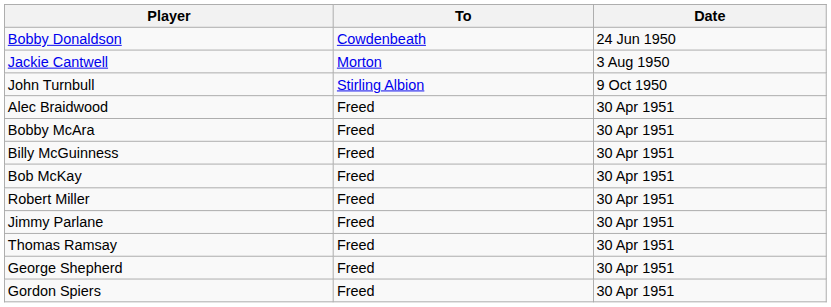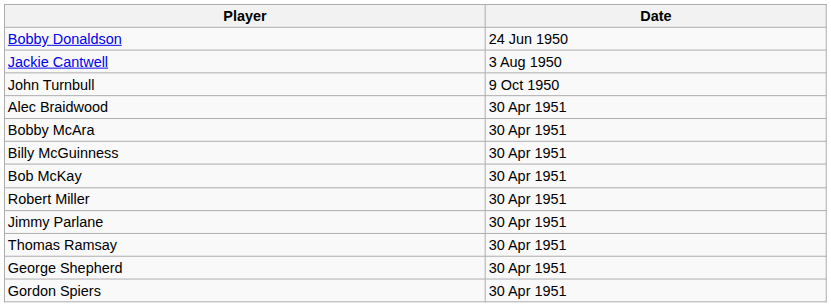- column: To | Cowdenbeath | Morton | Stirling Albion | Freed | Freed | Freed | Freed | Freed | Freed | Freed | Freed | Freed
